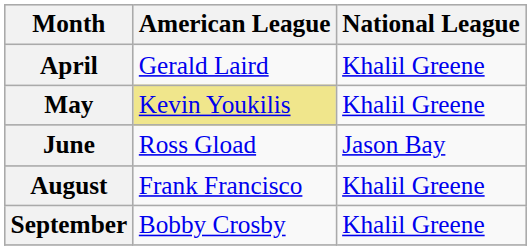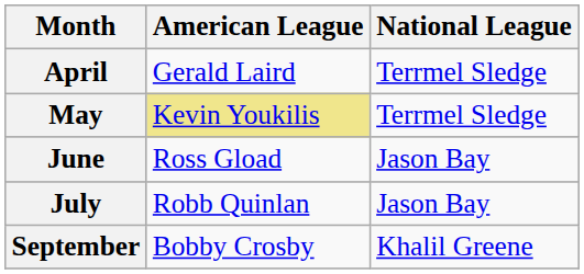April | National League: Khalil Greene -> Terrmel Sledge
May | National League: Khalil Greene -> Terrmel Sledge
+ row: July | Robb Quinlan | Jason Bay
- row: August | Frank Francisco | Khalil Greene
